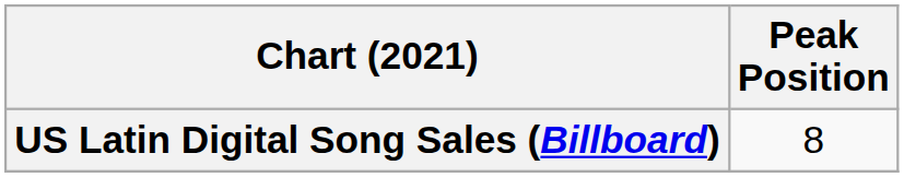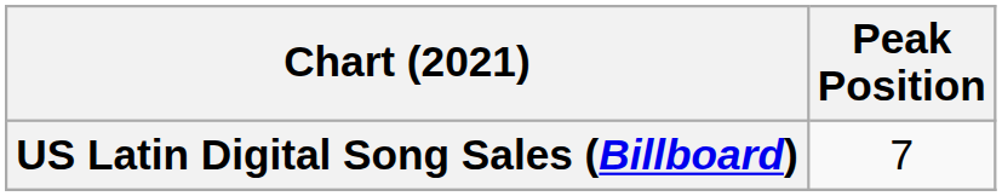US Latin Digital Song Sales (Billboard) | Peak Position: 8 -> 7
